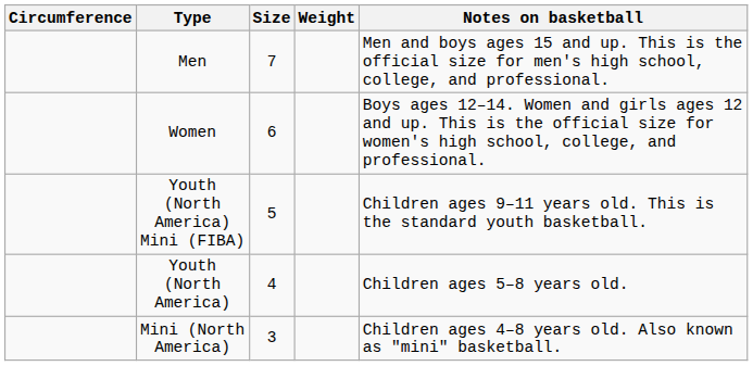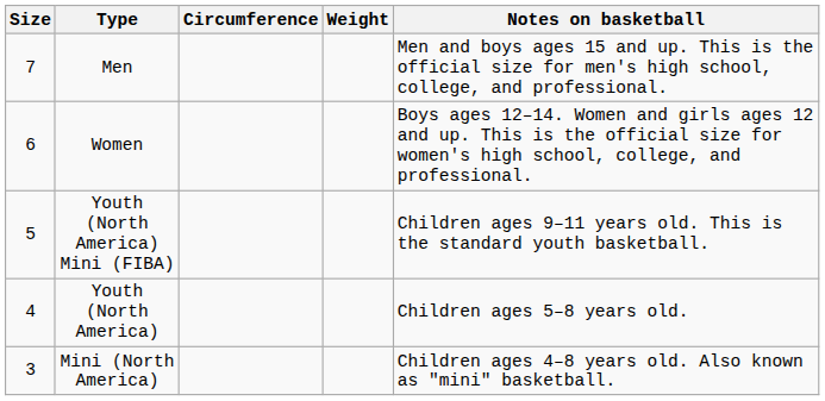columns swapped: Size <-> Circumference
